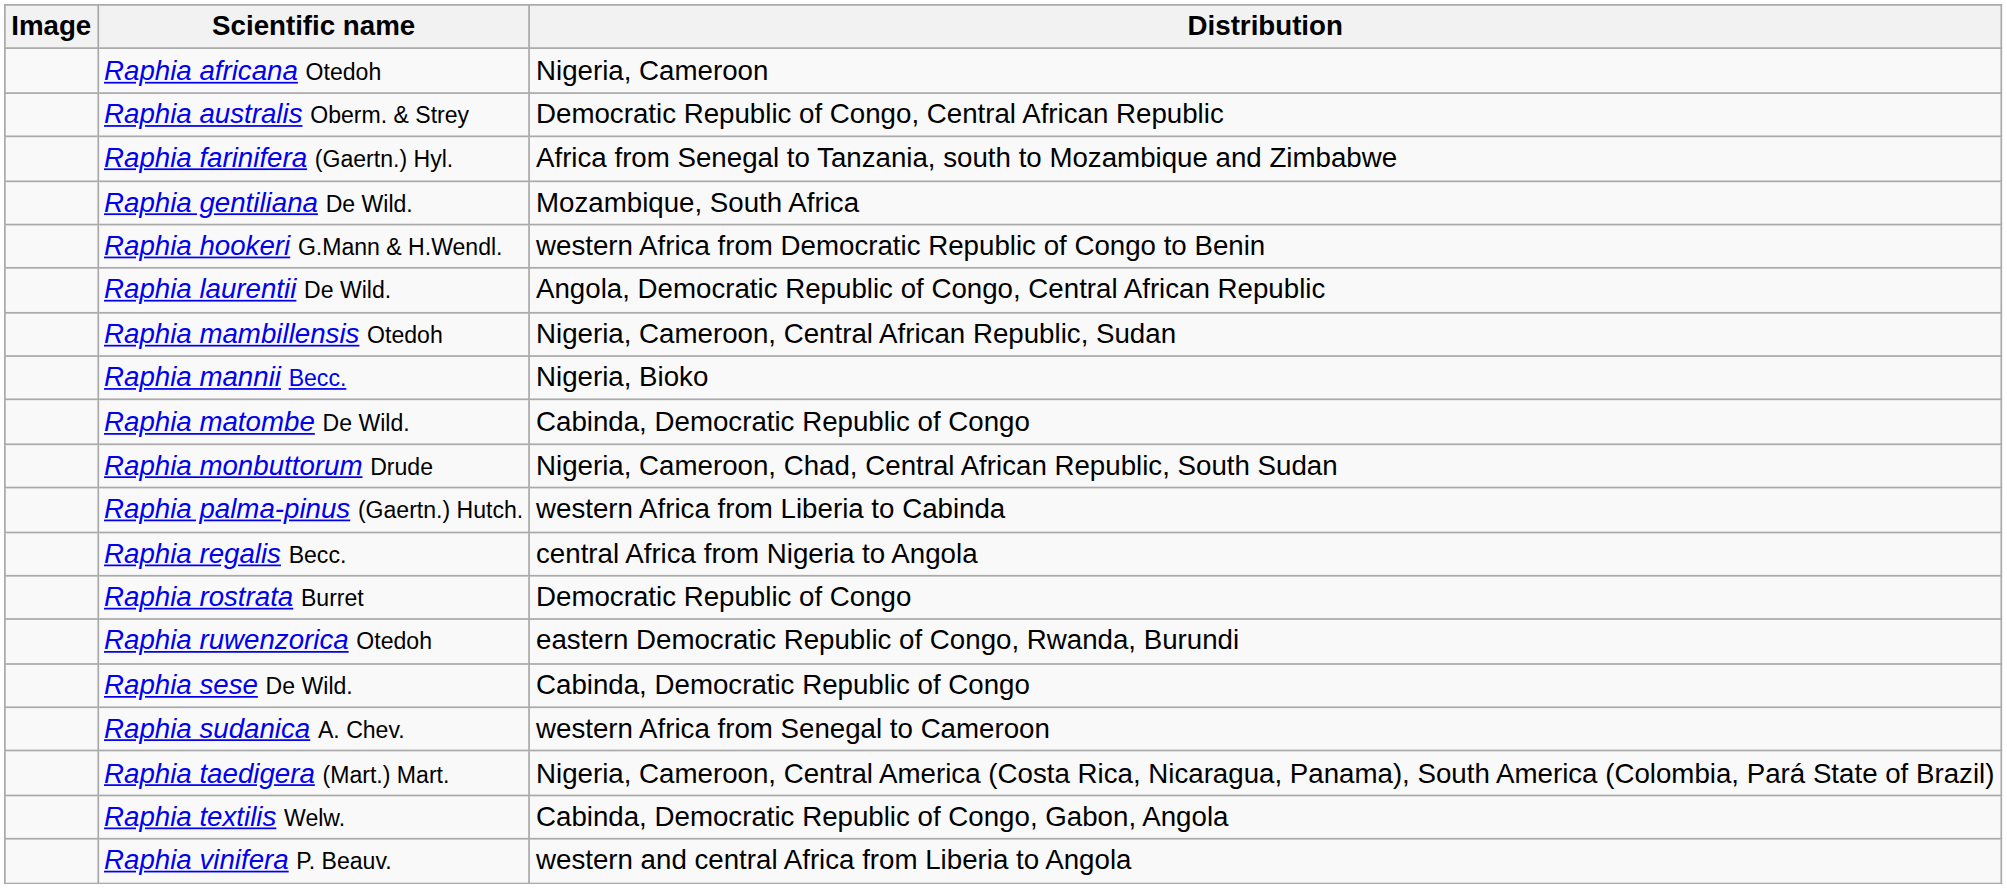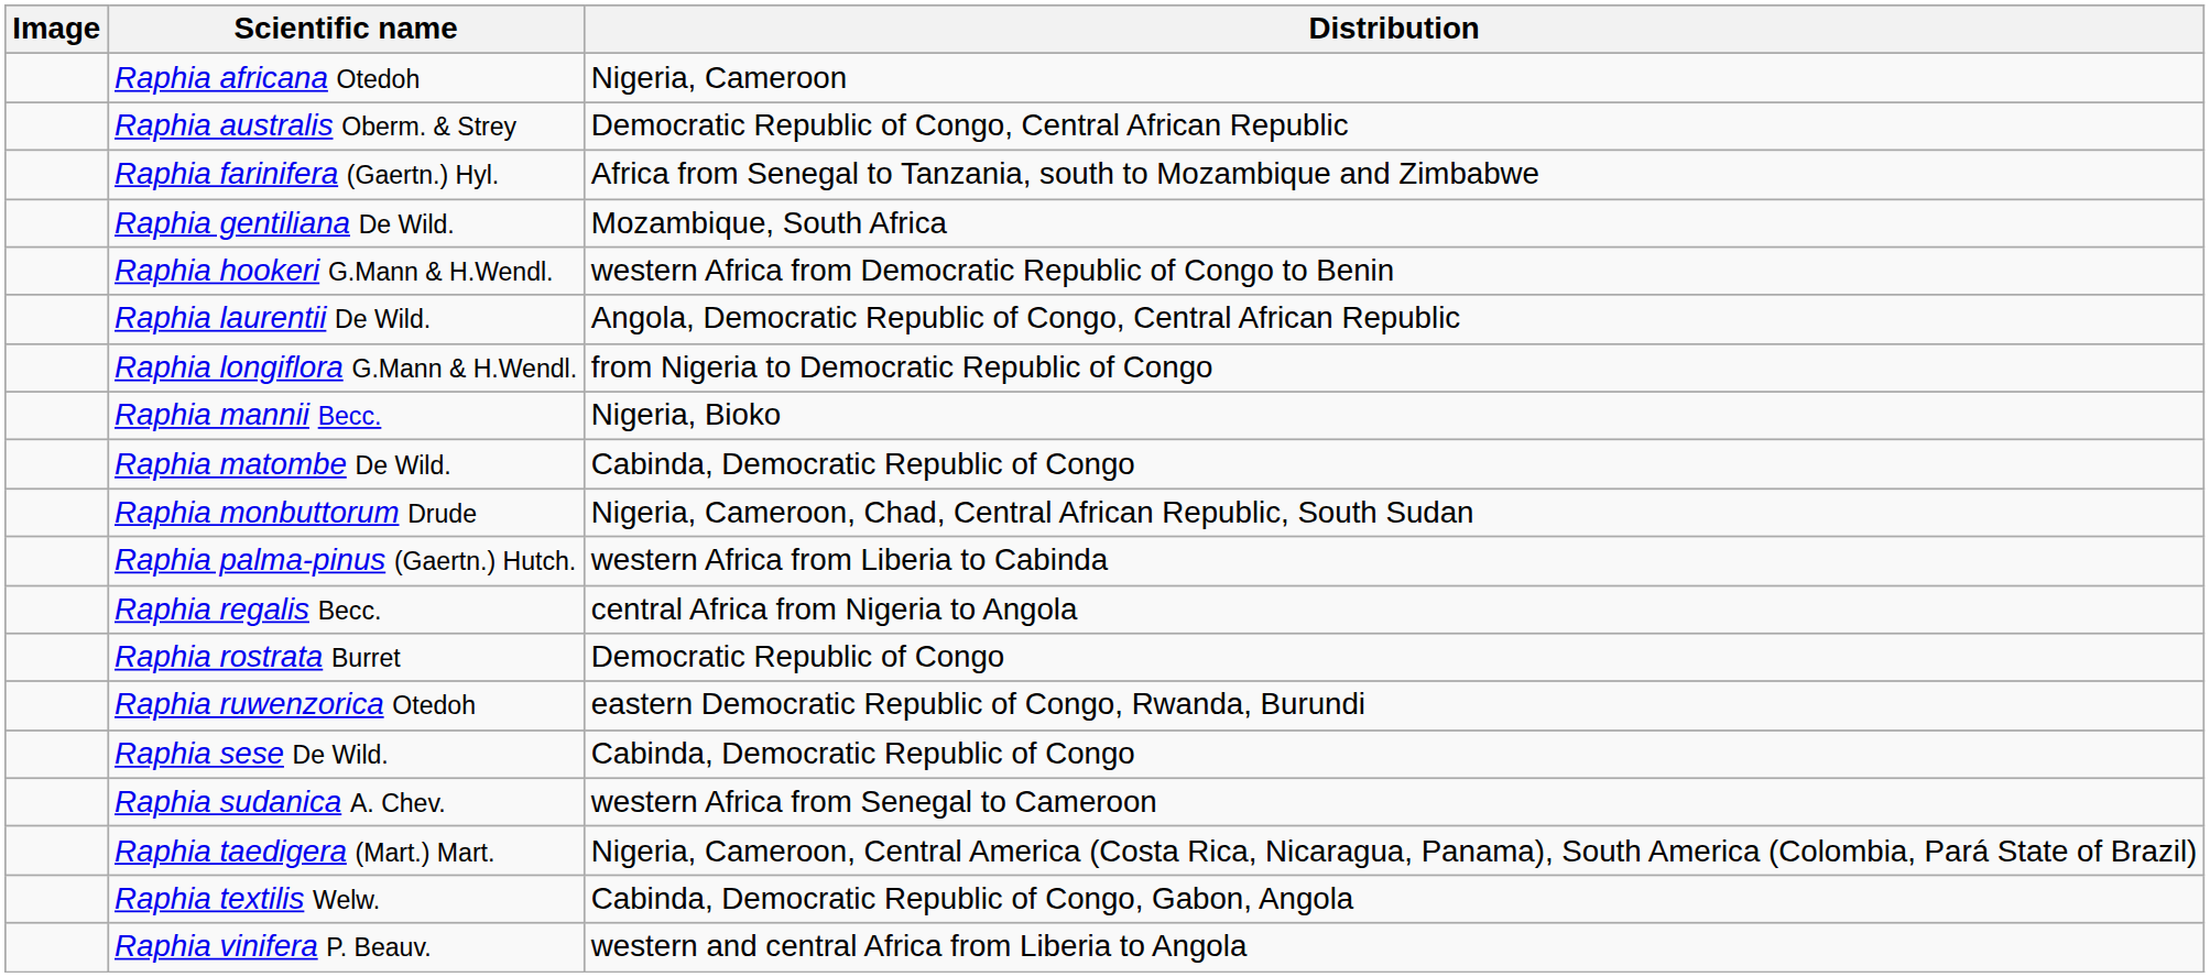+ row: Raphia longiflora G.Mann & H.Wendl. | from Nigeria to Democratic Republic of Congo
- row: Raphia mambillensis Otedoh | Nigeria, Cameroon, Central African Republic, Sudan
